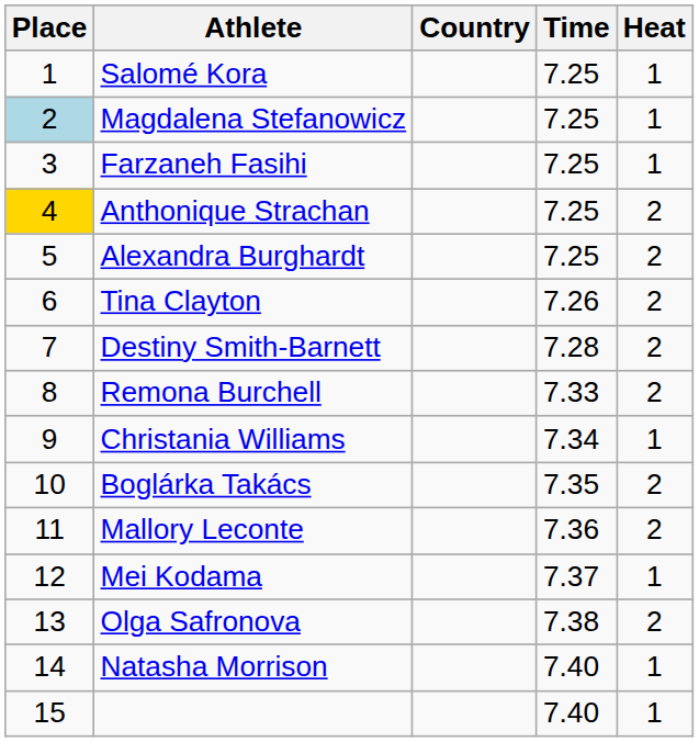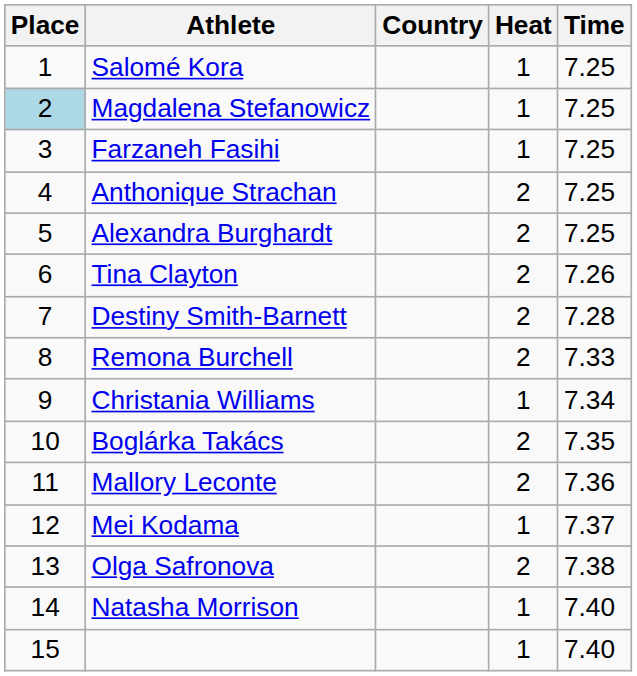columns swapped: Time <-> Heat
Anthonique Strachan | Place: gold background -> no background
